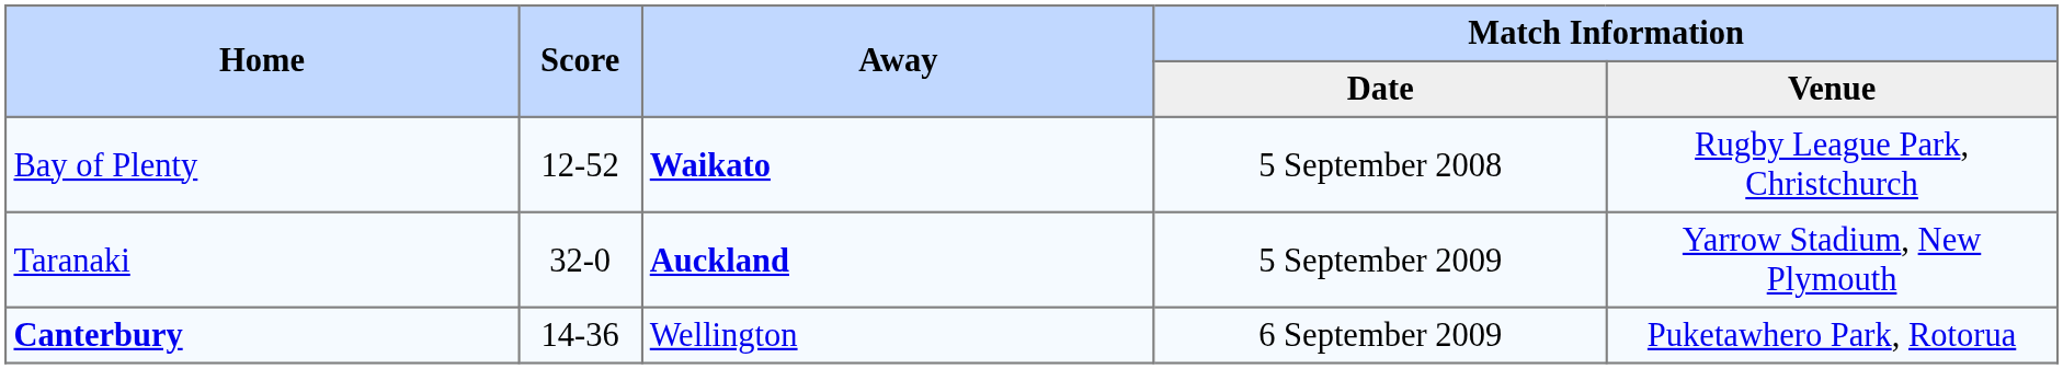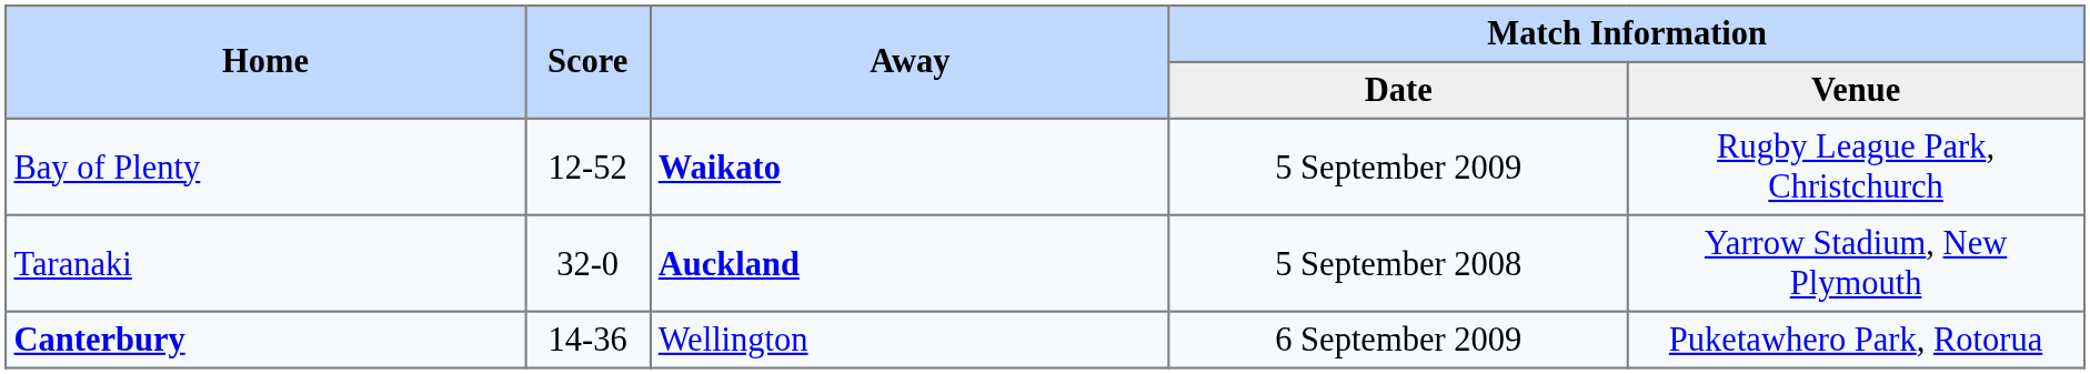Bay of Plenty | Match Information / Date: 5 September 2008 -> 5 September 2009
Taranaki | Match Information / Date: 5 September 2009 -> 5 September 2008
